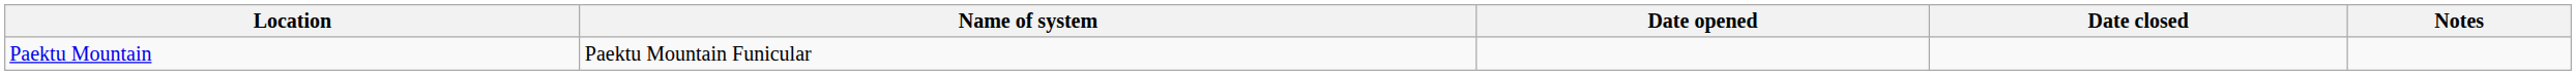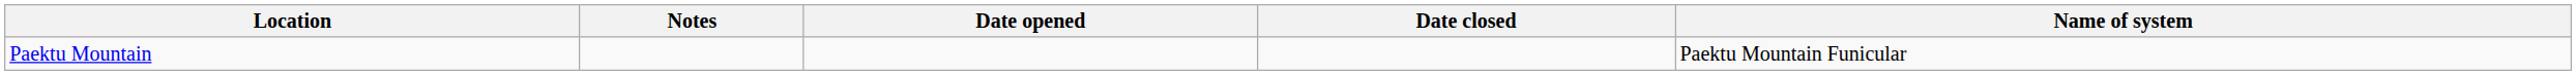columns swapped: Name of system <-> Notes
